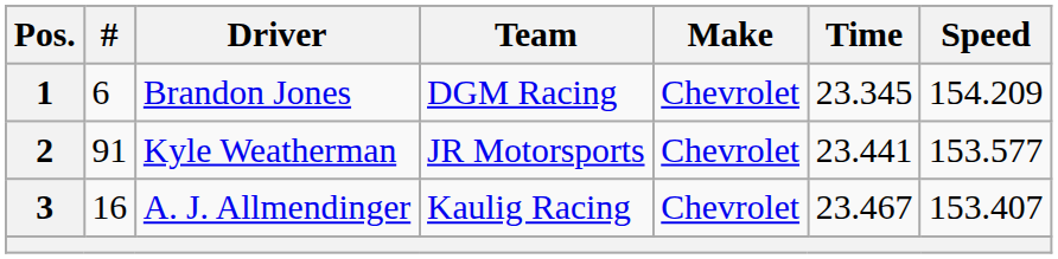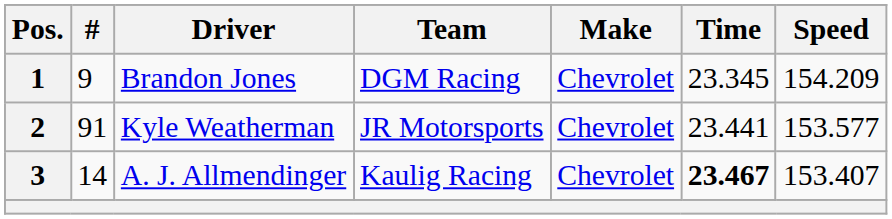1 | #: 6 -> 9
3 | #: 16 -> 14
3 | Time: normal -> bold
